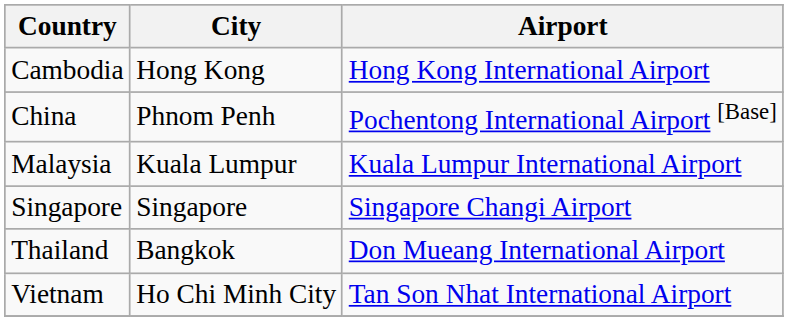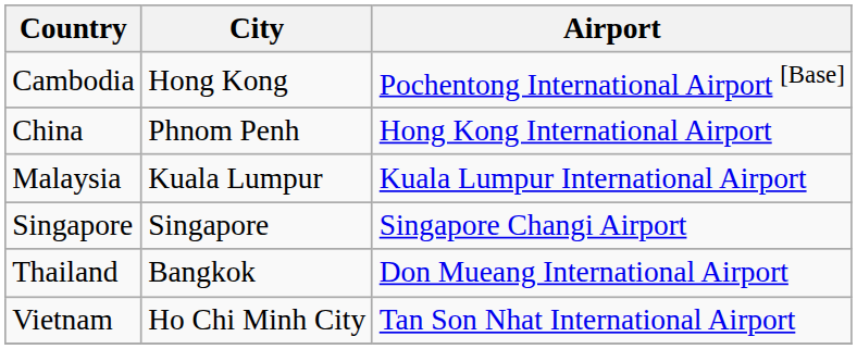Cambodia | Airport: Hong Kong International Airport -> Pochentong International Airport [Base]
China | Airport: Pochentong International Airport [Base] -> Hong Kong International Airport
